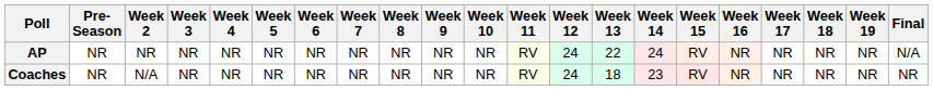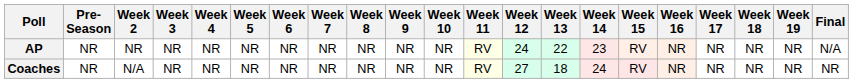AP | Week 14: 24 -> 23
Coaches | Week 12: 24 -> 27
Coaches | Week 14: 23 -> 24
